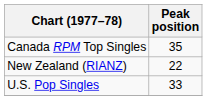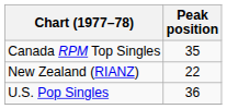U.S. Pop Singles | Peak position: 33 -> 36
